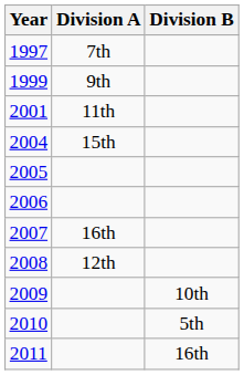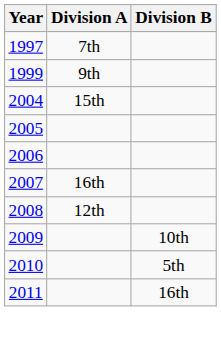- row: 2001 | 11th
